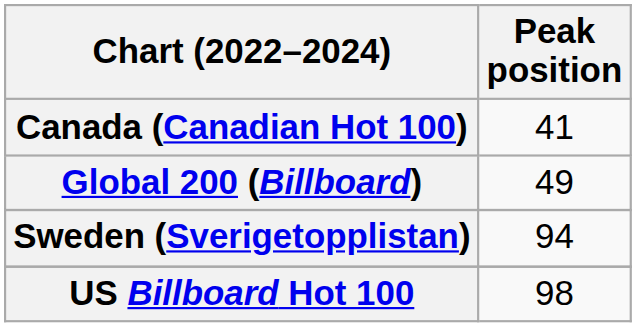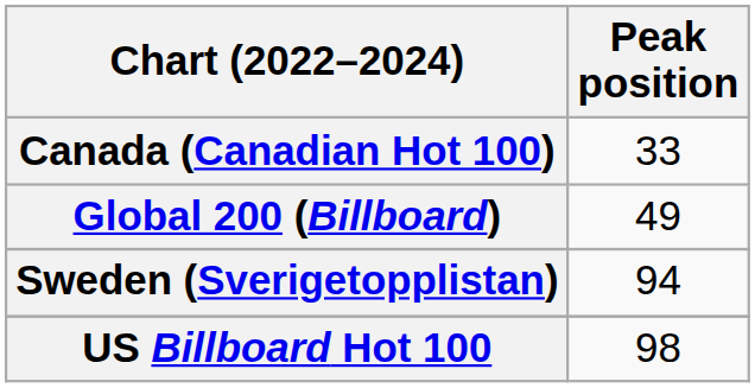Canada (Canadian Hot 100) | Peak position: 41 -> 33
